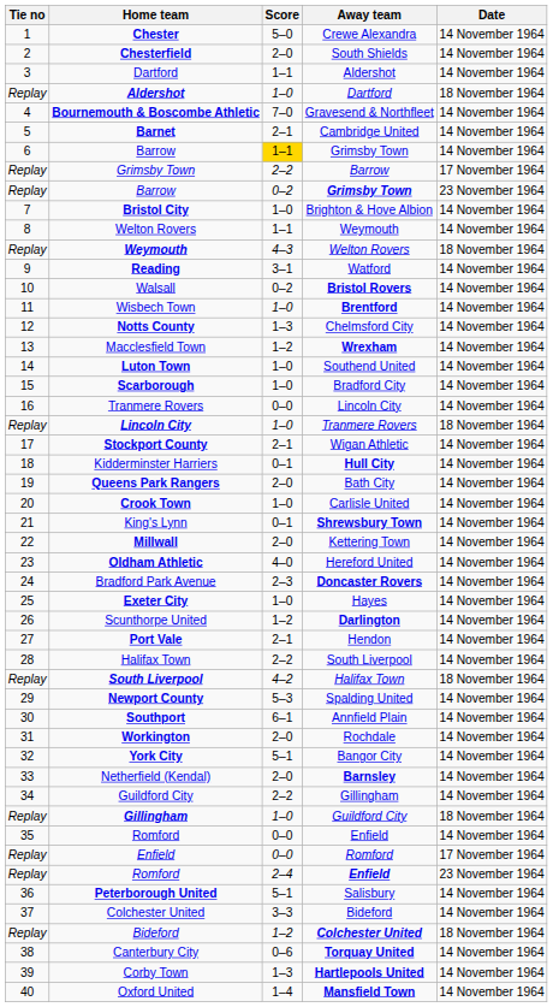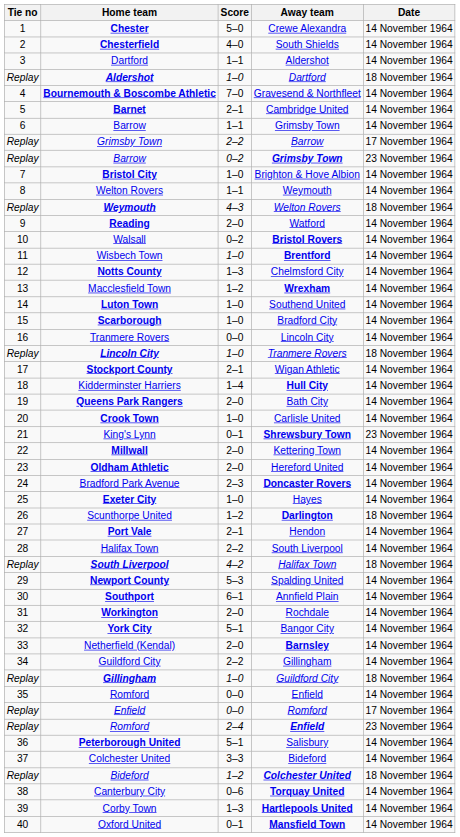Chesterfield | Score: 2–0 -> 4–0
6 / Barrow | Score: gold background -> no background
Reading | Score: 3–1 -> 2–0
Kidderminster Harriers | Score: 0–1 -> 1–4
King's Lynn | Date: 14 November 1964 -> 23 November 1964
Oldham Athletic | Score: 4–0 -> 2–0
Scunthorpe United | Date: 14 November 1964 -> 18 November 1964
Oxford United | Score: 1–4 -> 0–1
